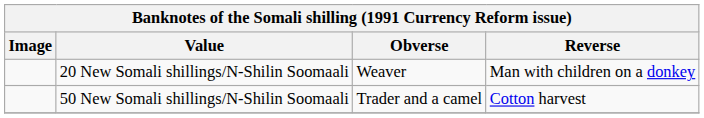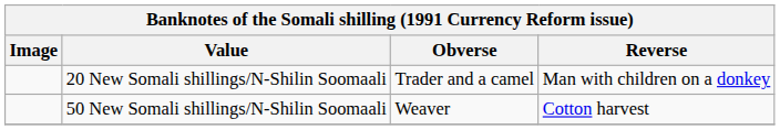20 New Somali shillings/N-Shilin Soomaali | Obverse: Weaver -> Trader and a camel
50 New Somali shillings/N-Shilin Soomaali | Obverse: Trader and a camel -> Weaver
